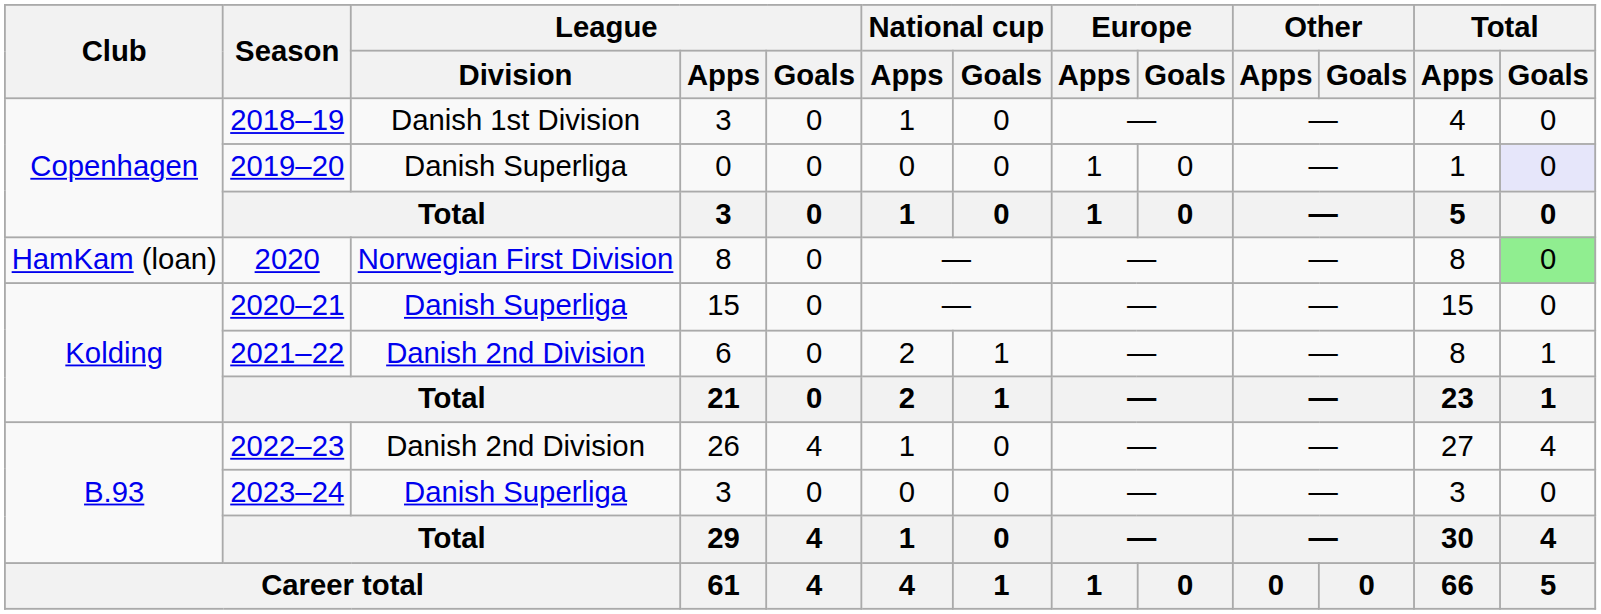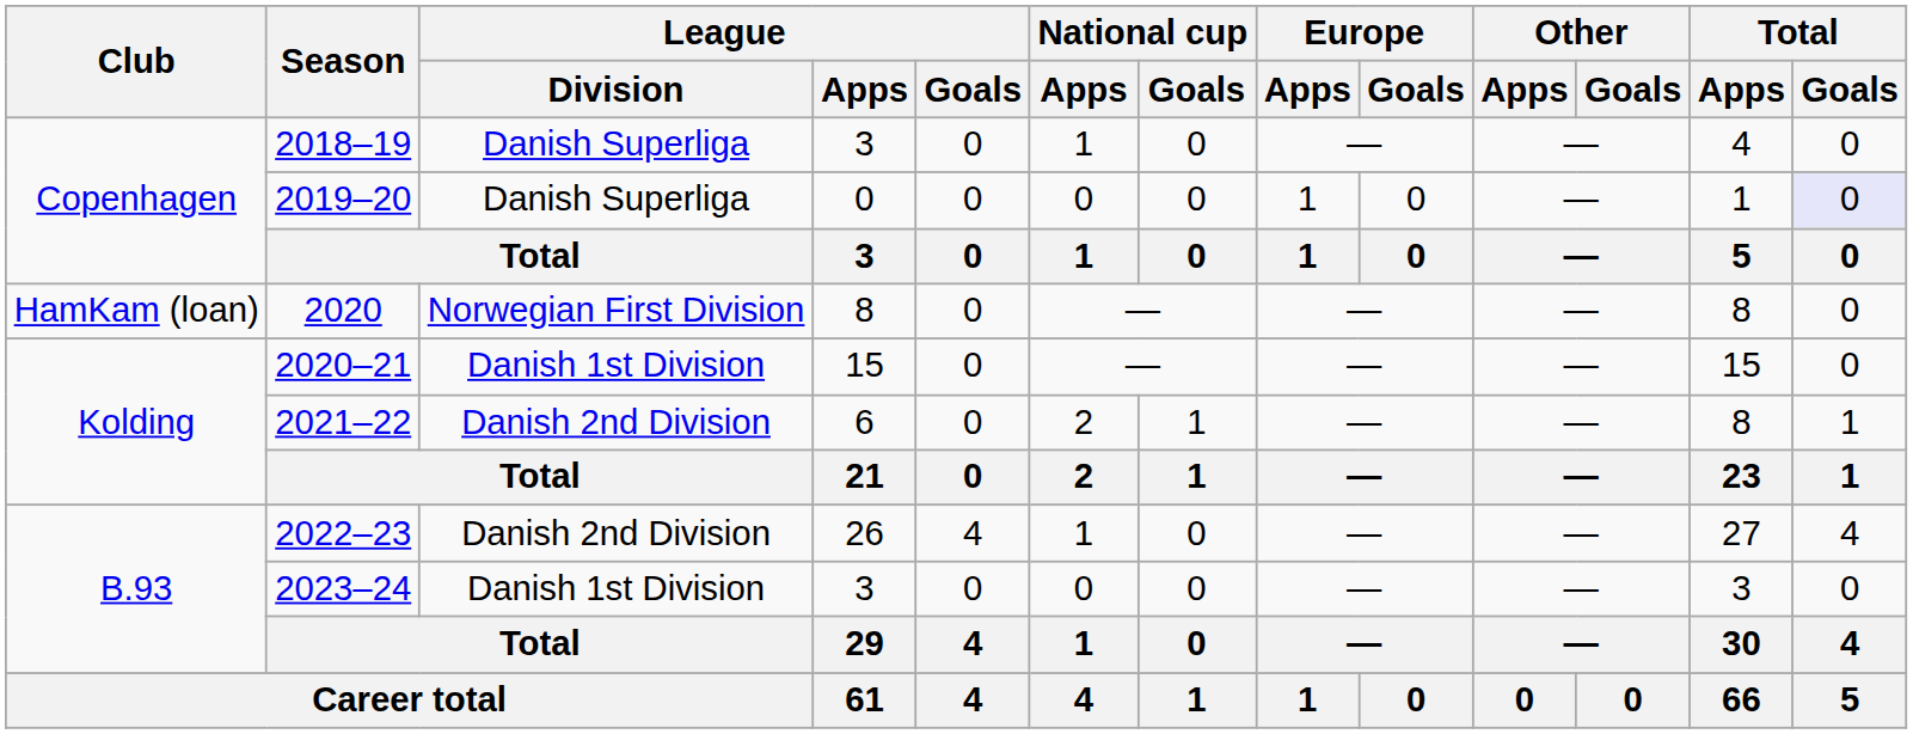2018–19 | League / Division: Danish 1st Division -> Danish Superliga
2020 | Total / Goals: lightgreen background -> no background
2020–21 | League / Division: Danish Superliga -> Danish 1st Division
2023–24 | League / Division: Danish Superliga -> Danish 1st Division
